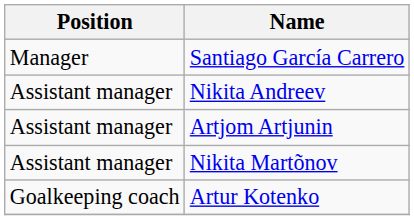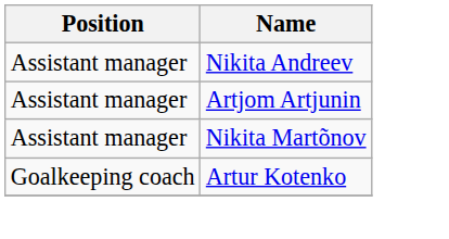- row: Manager | Santiago García Carrero
